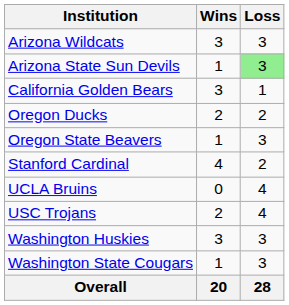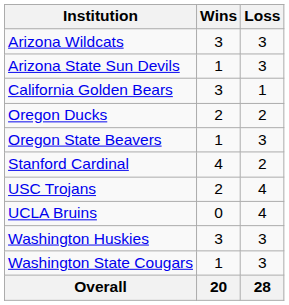Arizona State Sun Devils | Loss: lightgreen background -> no background
rows swapped: UCLA Bruins <-> USC Trojans
